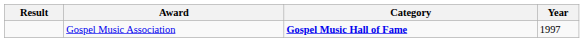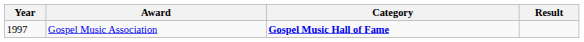columns swapped: Year <-> Result
